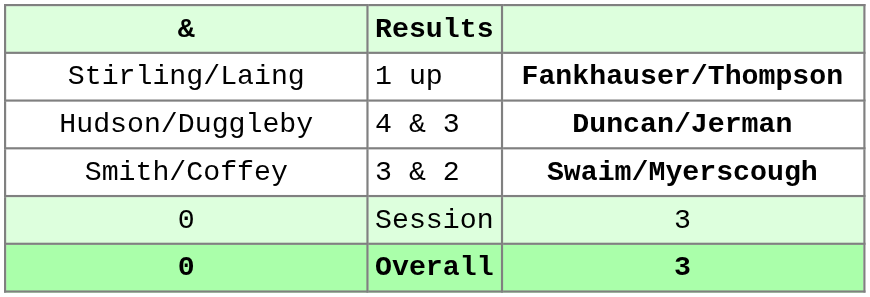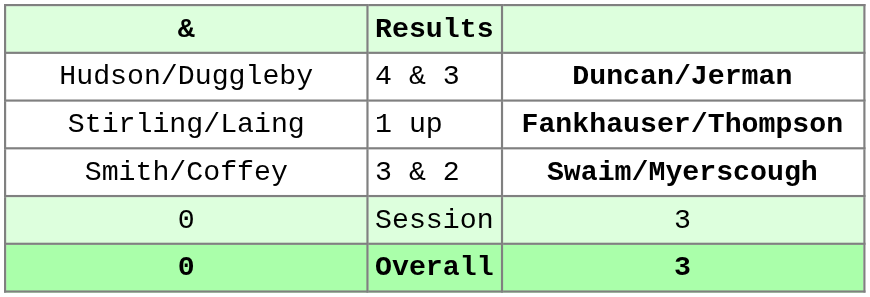rows swapped: Hudson/Duggleby <-> Stirling/Laing
